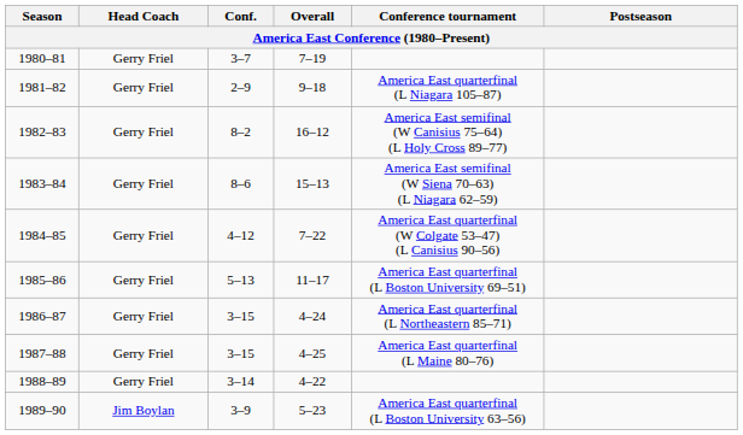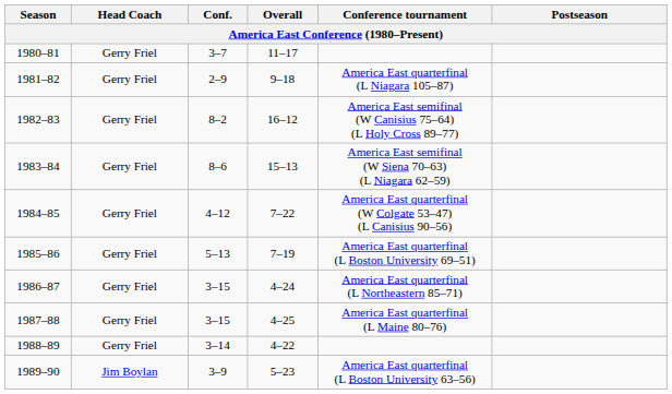1980–81 | Overall: 7–19 -> 11–17
1985–86 | Overall: 11–17 -> 7–19
